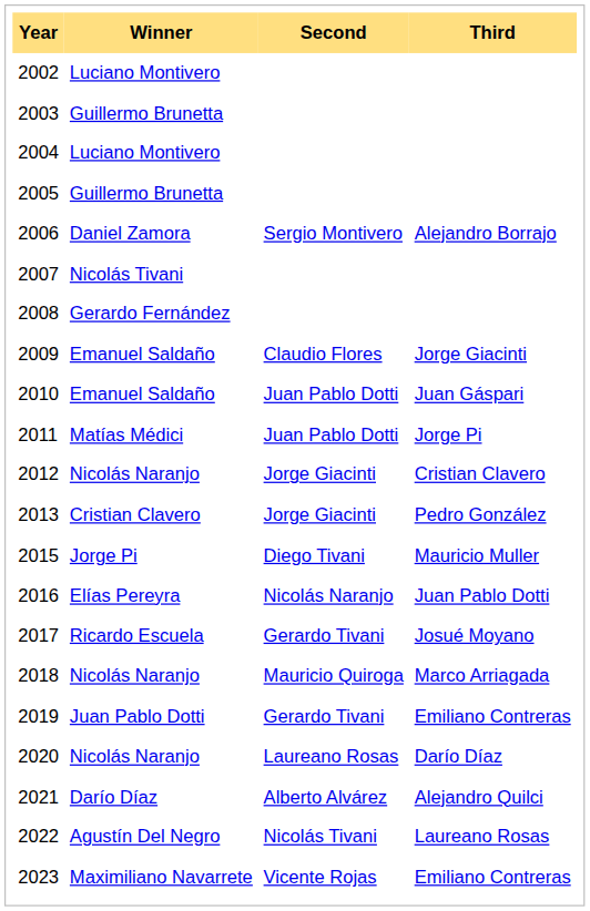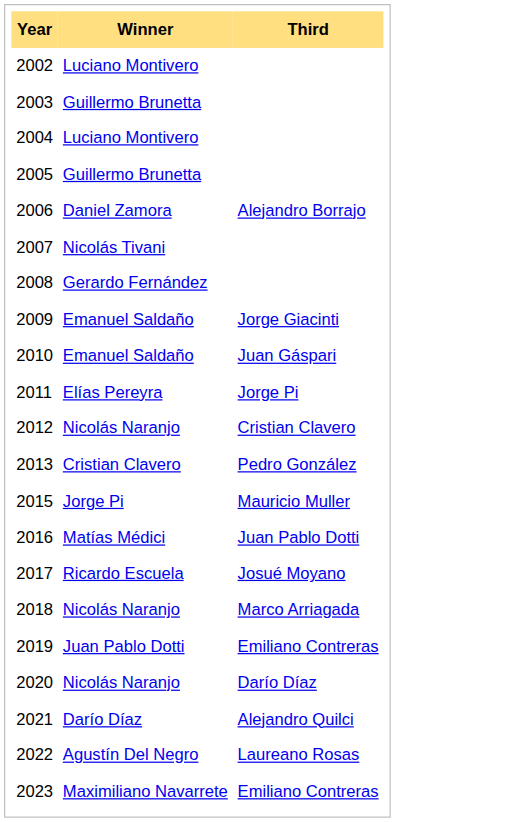- column: Second | Sergio Montivero | Claudio Flores | Juan Pablo Dotti | Juan Pablo Dotti | Jorge Giacinti | Jorge Giacinti | Diego Tivani | Nicolás Naranjo | Gerardo Tivani | Mauricio Quiroga | Gerardo Tivani | Laureano Rosas | Alberto Alvárez | Nicolás Tivani | Vicente Rojas
2011 | Winner: Matías Médici -> Elías Pereyra
2016 | Winner: Elías Pereyra -> Matías Médici
